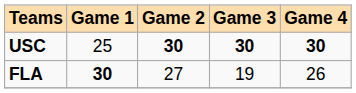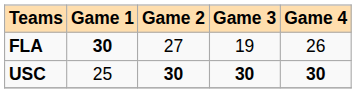rows swapped: USC <-> FLA
